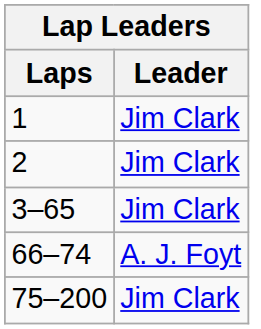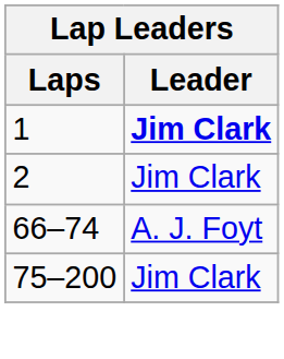1 | Leader: normal -> bold
- row: 3–65 | Jim Clark
